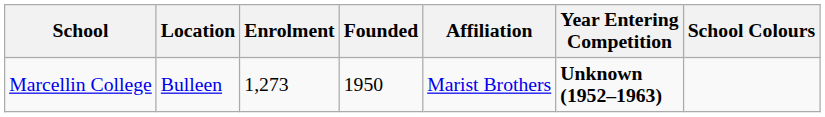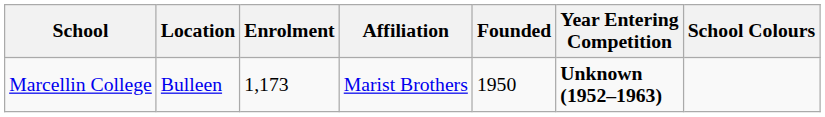columns swapped: Founded <-> Affiliation
Marcellin College | Enrolment: 1,273 -> 1,173
